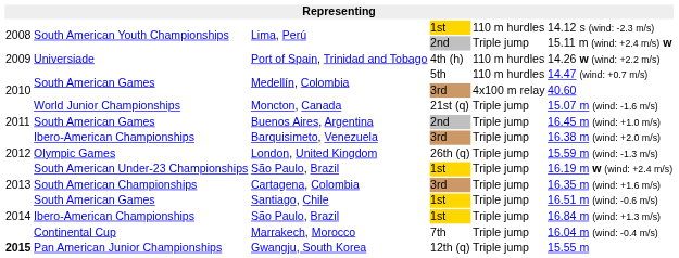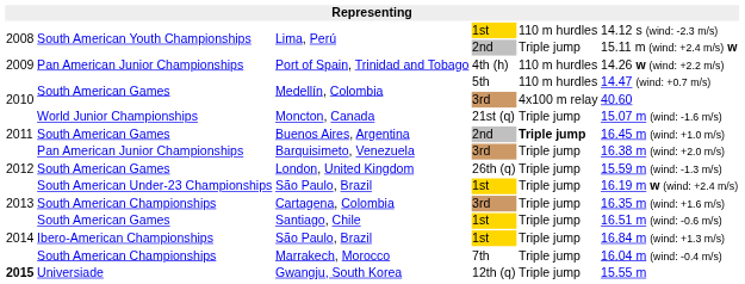Port of Spain, Trinidad and Tobago | column 2: Universiade -> Pan American Junior Championships
Buenos Aires, Argentina | column 5: normal -> bold
Barquisimeto, Venezuela | column 2: Ibero-American Championships -> Pan American Junior Championships
London, United Kingdom | column 2: Olympic Games -> South American Games
Marrakech, Morocco | column 2: Continental Cup -> South American Championships
Gwangju, South Korea | column 2: Pan American Junior Championships -> Universiade
